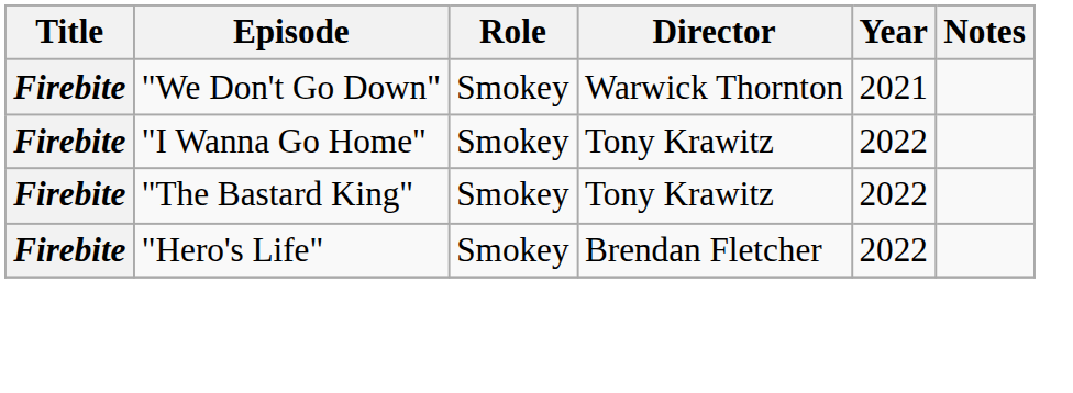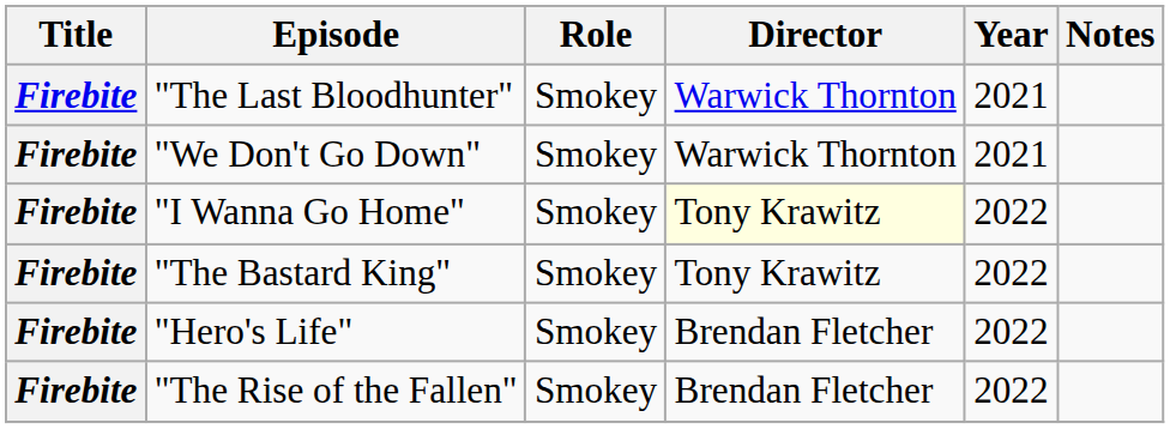+ row: Firebite | "The Last Bloodhunter" | Smokey | Warwick Thornton | 2021
"I Wanna Go Home" | Director: no background -> lightyellow background
+ row: Firebite | "The Rise of the Fallen" | Smokey | Brendan Fletcher | 2022
